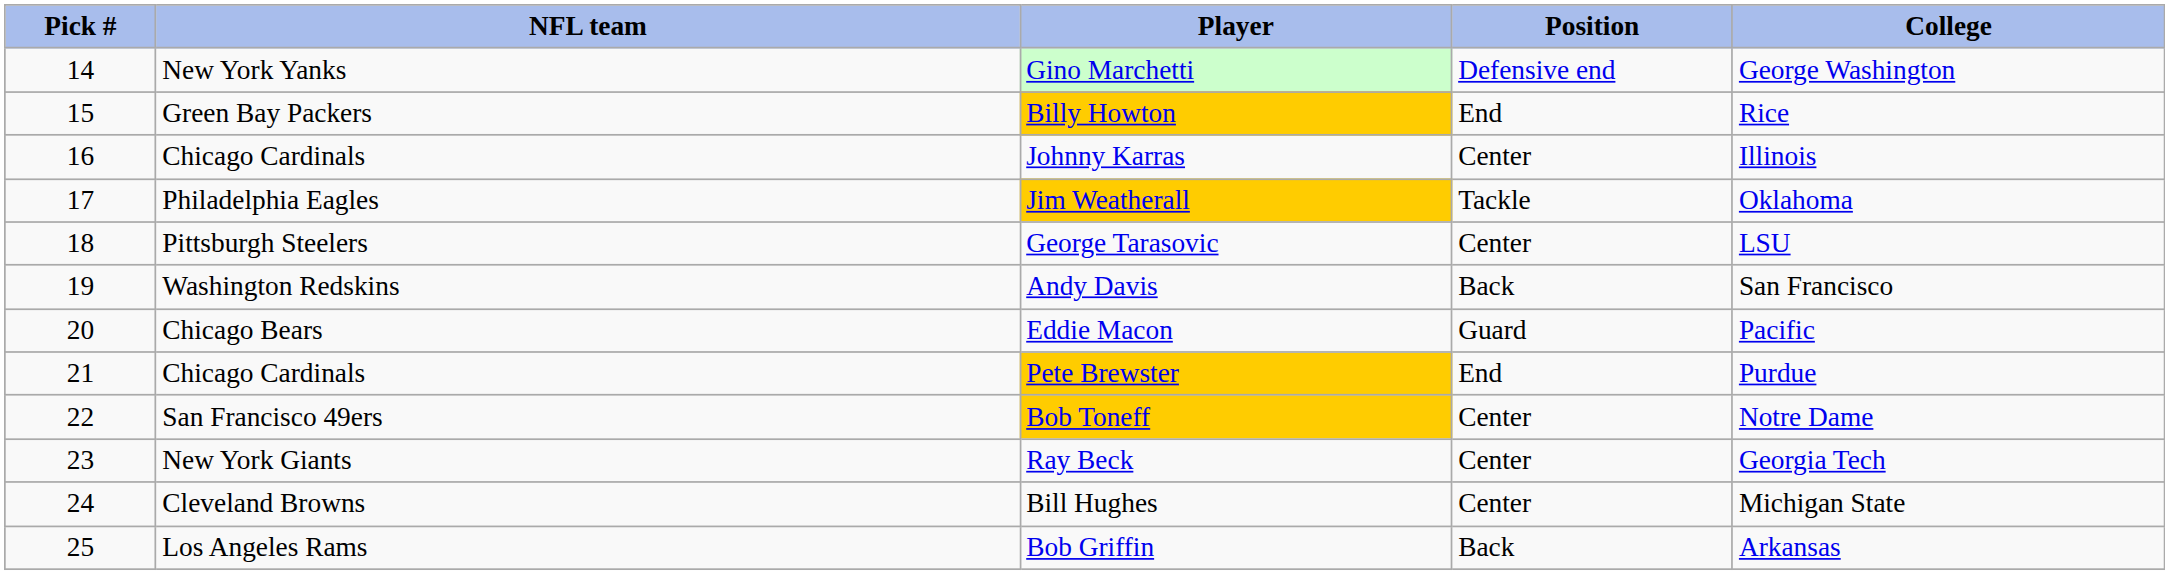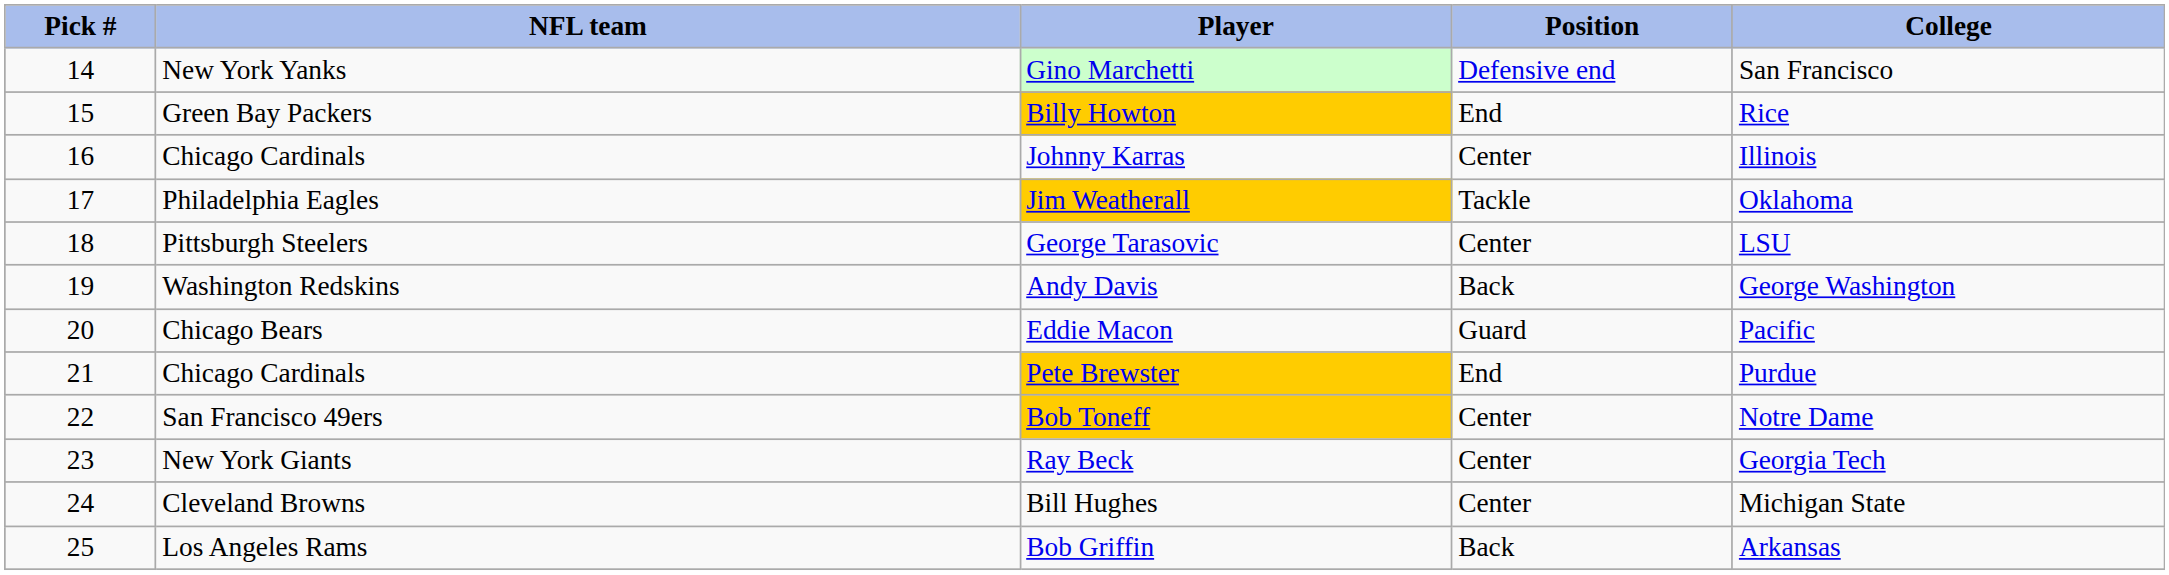Gino Marchetti | College: George Washington -> San Francisco
Andy Davis | College: San Francisco -> George Washington
